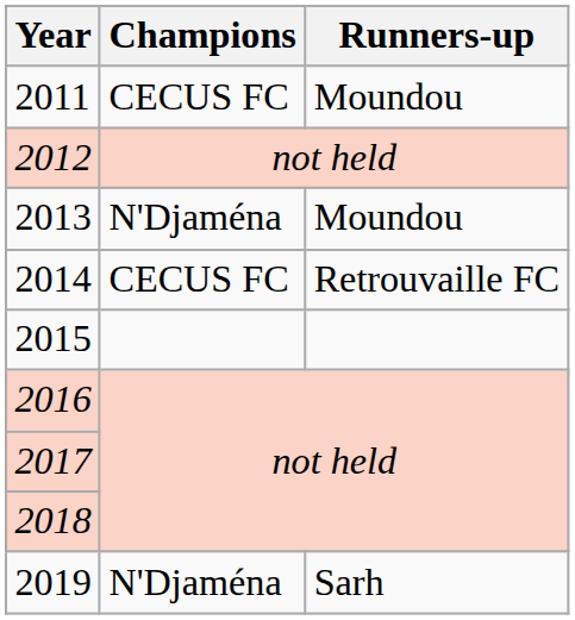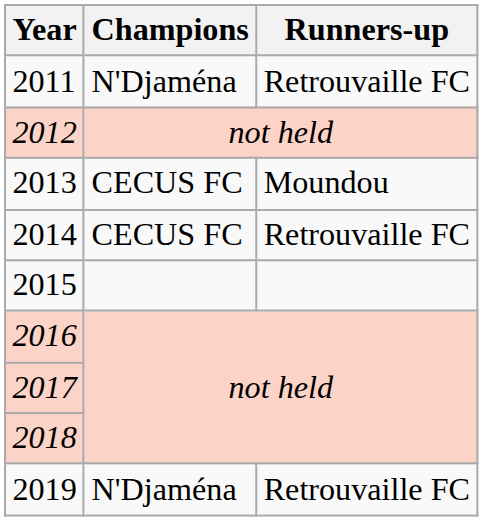2011 | Champions: CECUS FC -> N'Djaména
2011 | Runners-up: Moundou -> Retrouvaille FC
2013 | Champions: N'Djaména -> CECUS FC
2019 | Runners-up: Sarh -> Retrouvaille FC
